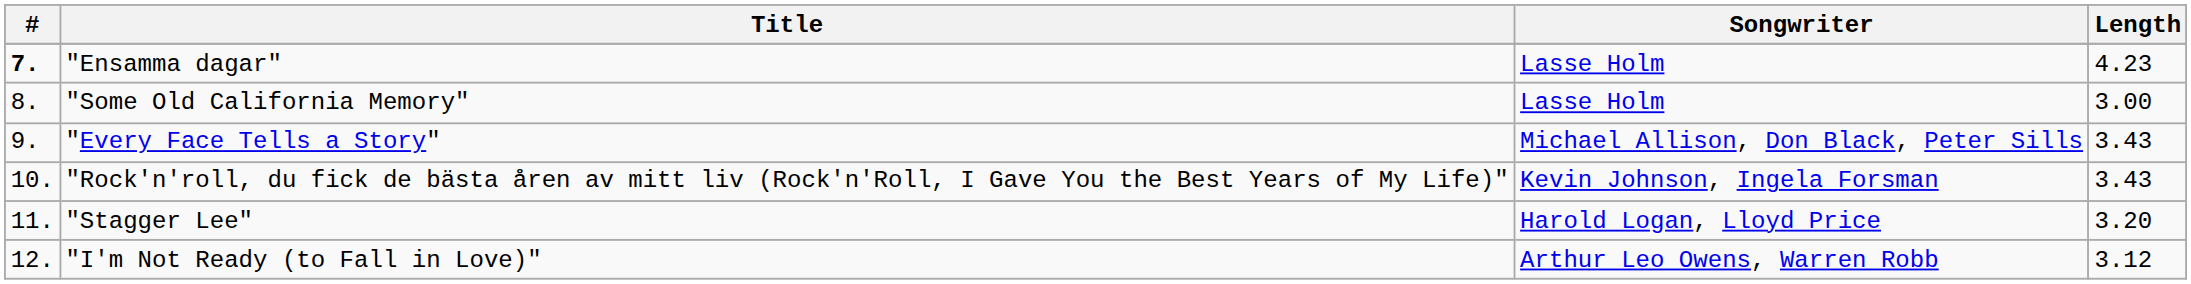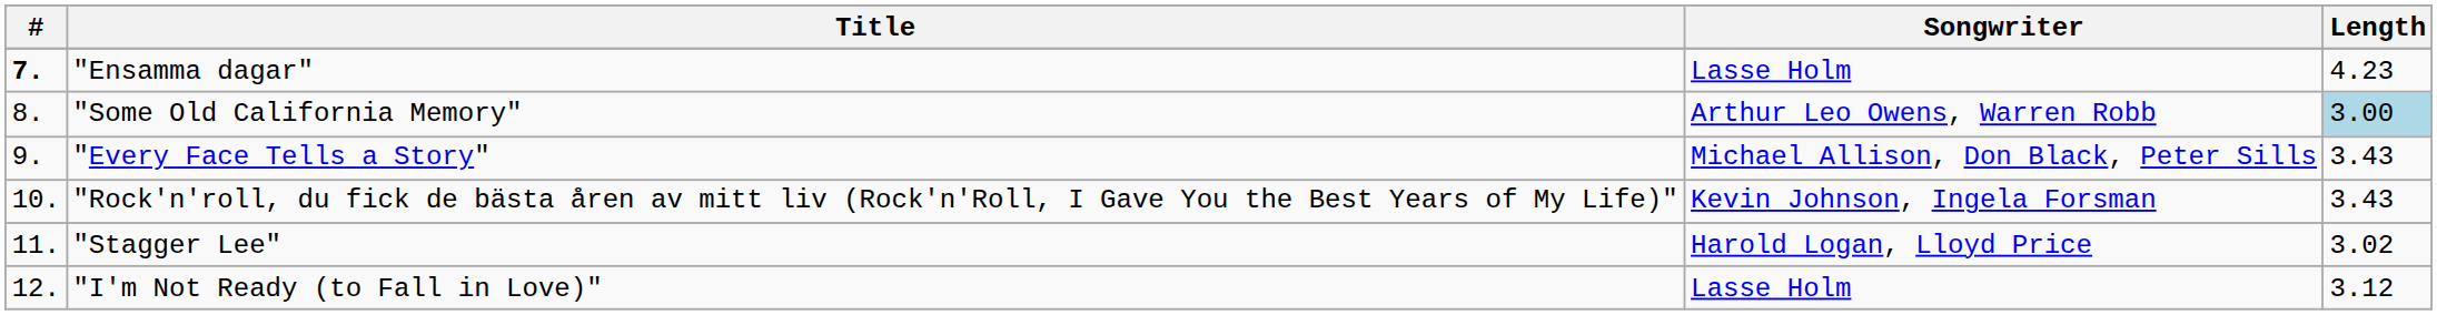"Some Old California Memory" | Songwriter: Lasse Holm -> Arthur Leo Owens, Warren Robb
"Some Old California Memory" | Length: no background -> lightblue background
"Stagger Lee" | Length: 3.20 -> 3.02
"I'm Not Ready (to Fall in Love)" | Songwriter: Arthur Leo Owens, Warren Robb -> Lasse Holm
